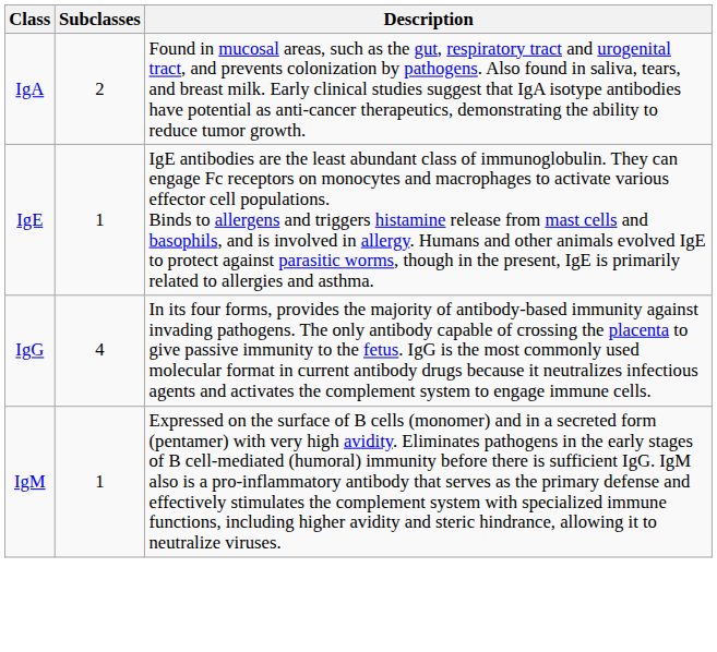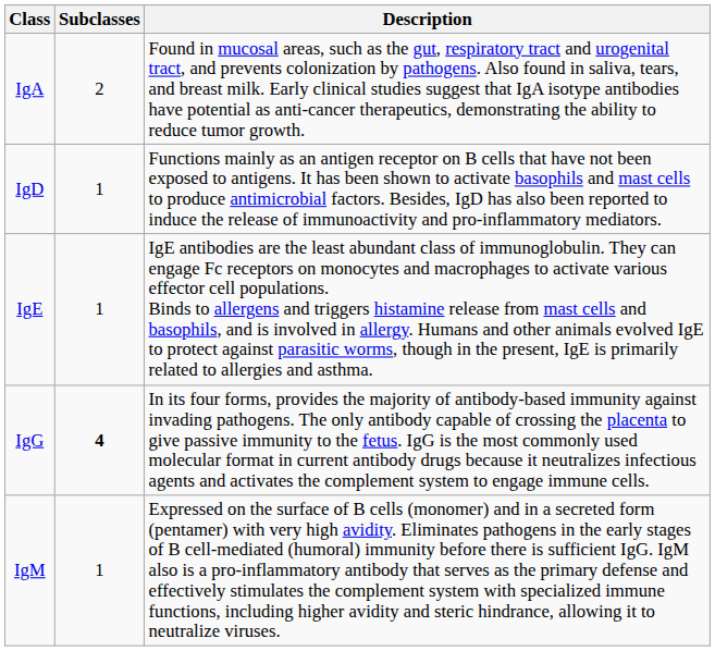+ row: IgD | 1 | Functions mainly as an antigen receptor on B cells that have not been exposed to antigens. It has been shown to activate basophils and mast cells to produce antimicrobial factors. Besides, IgD has also been reported to induce the release of immunoactivity and pro-inflammatory mediators.
IgG | Subclasses: normal -> bold
